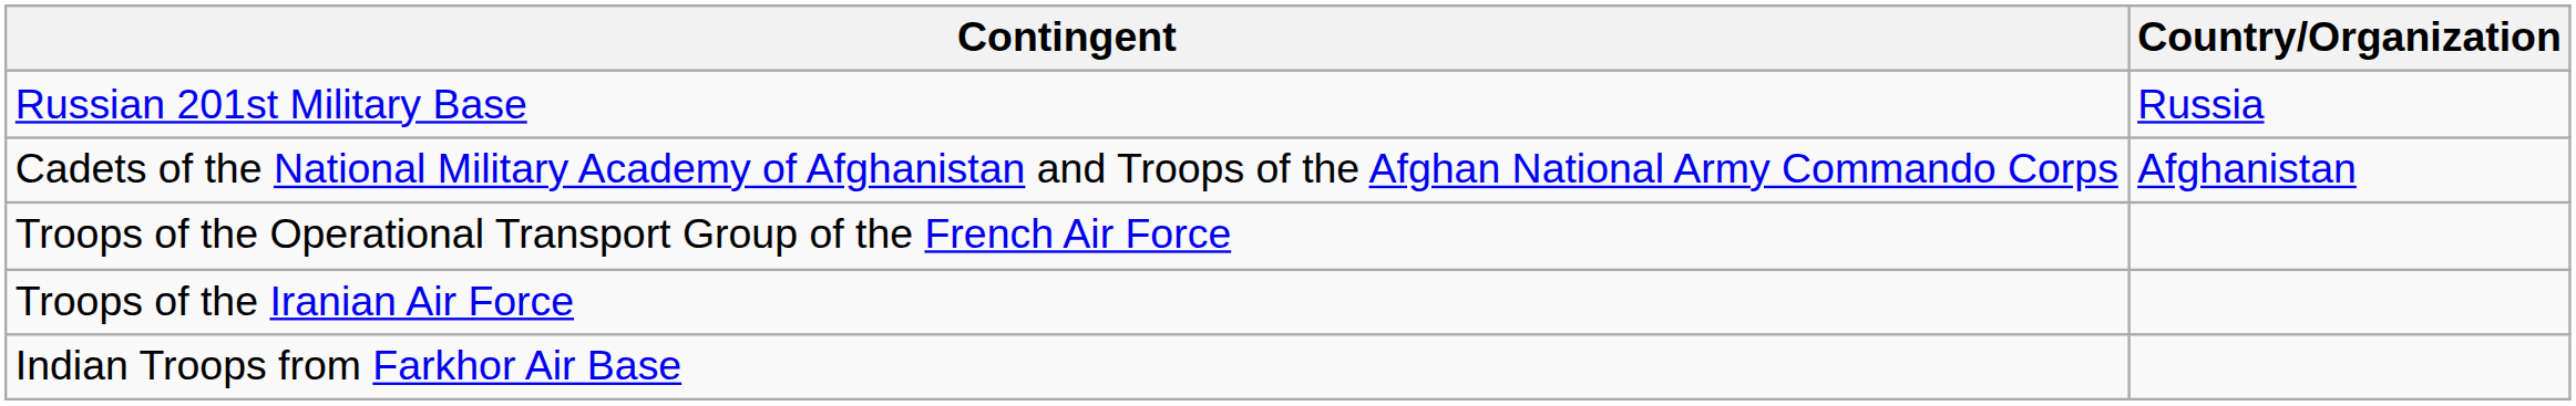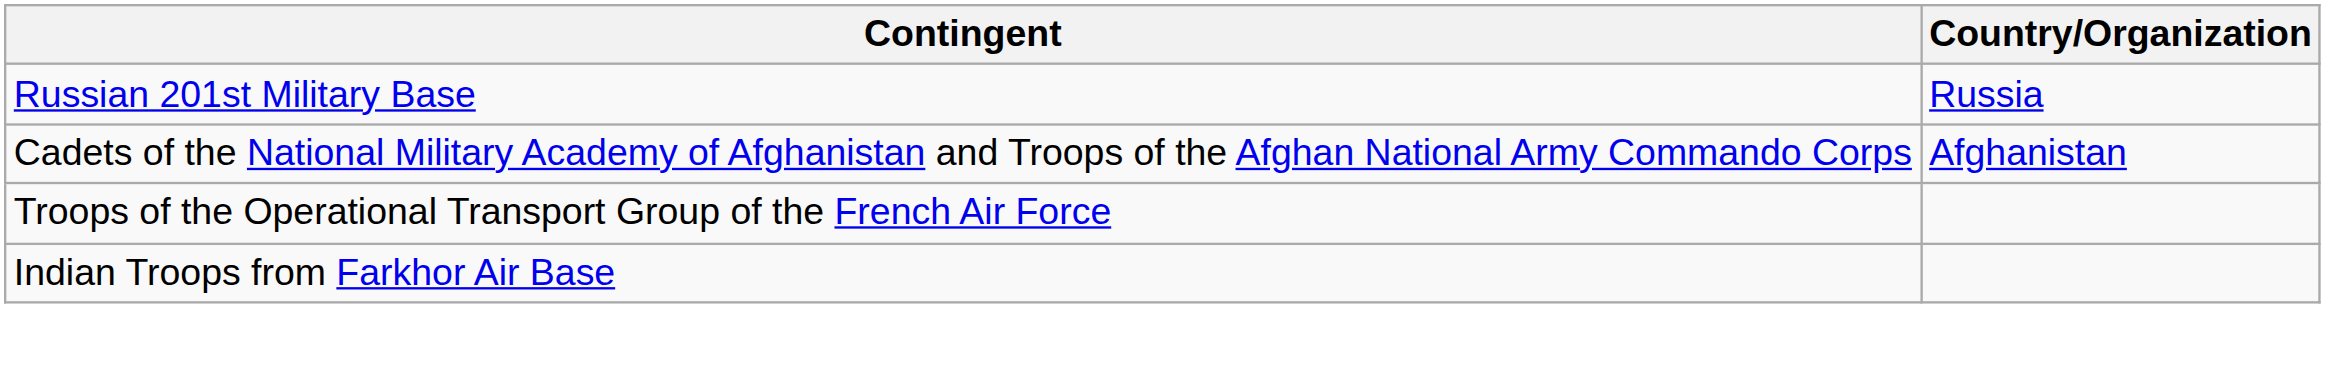- row: Troops of the Iranian Air Force
